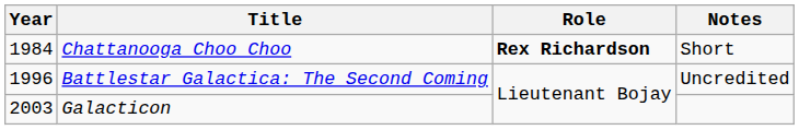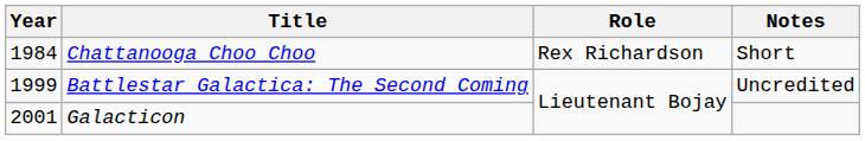Chattanooga Choo Choo | Role: bold -> normal
Battlestar Galactica: The Second Coming | Year: 1996 -> 1999
Galacticon | Year: 2003 -> 2001
